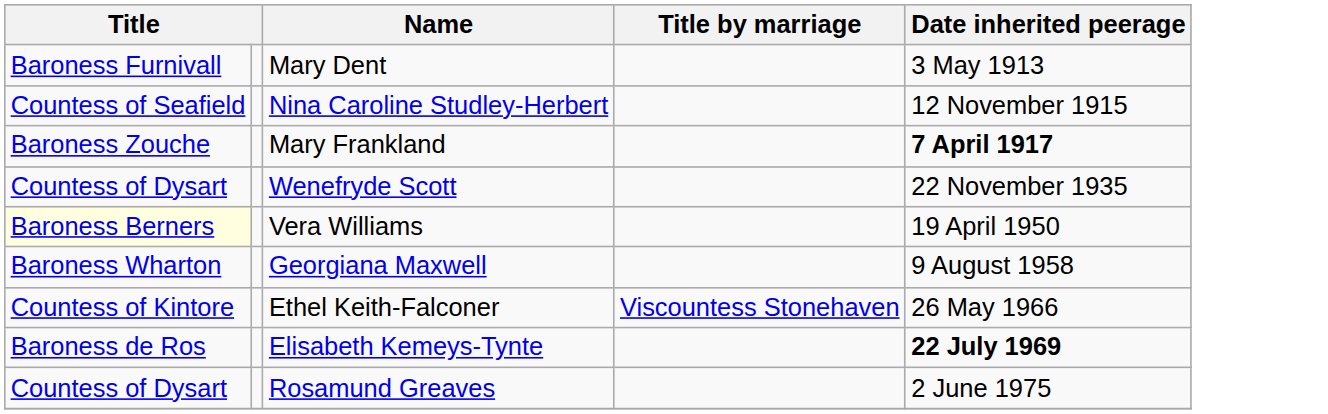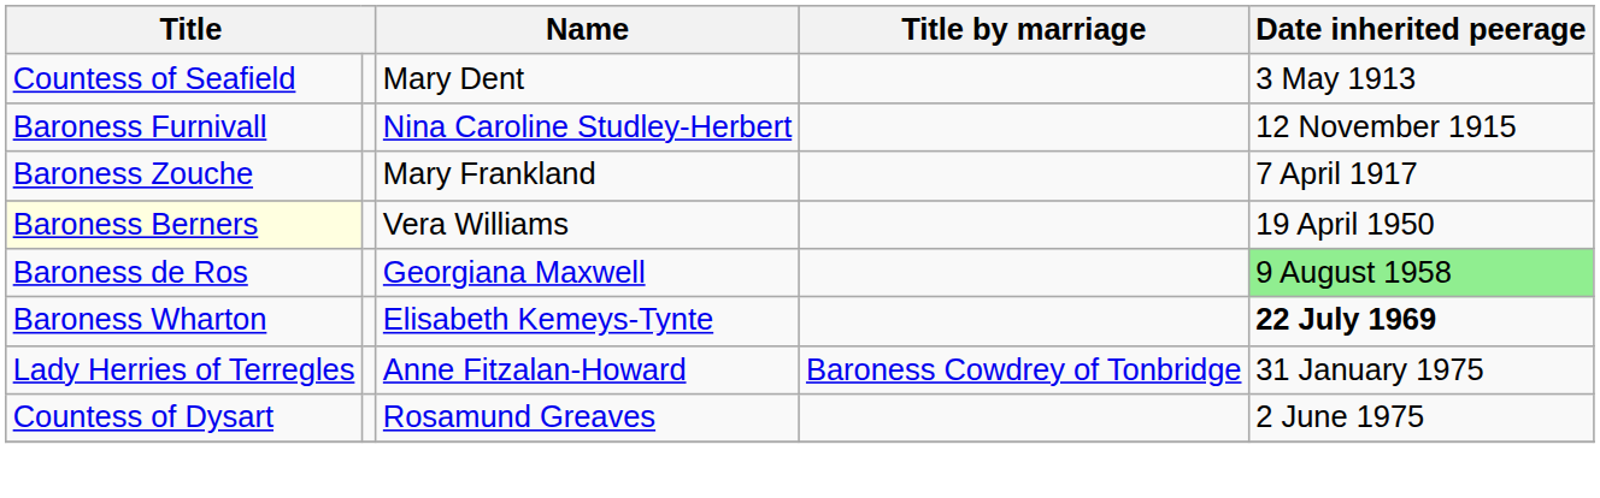Mary Dent | column 1: Baroness Furnivall -> Countess of Seafield
Nina Caroline Studley-Herbert | column 1: Countess of Seafield -> Baroness Furnivall
Mary Frankland | Date inherited peerage: bold -> normal
- row: Countess of Dysart | Wenefryde Scott | 22 November 1935
Georgiana Maxwell | column 1: Baroness Wharton -> Baroness de Ros
Georgiana Maxwell | Date inherited peerage: no background -> lightgreen background
- row: Countess of Kintore | Ethel Keith-Falconer | Viscountess Stonehaven | 26 May 1966
Elisabeth Kemeys-Tynte | column 1: Baroness de Ros -> Baroness Wharton
+ row: Lady Herries of Terregles | Anne Fitzalan-Howard | Baroness Cowdrey of Tonbridge | 31 January 1975
